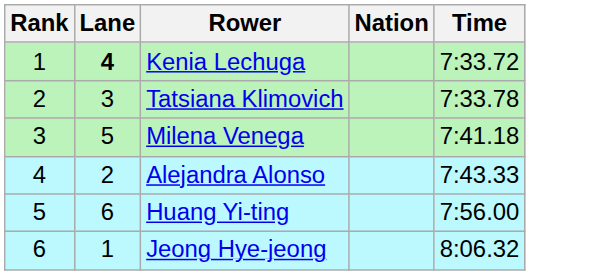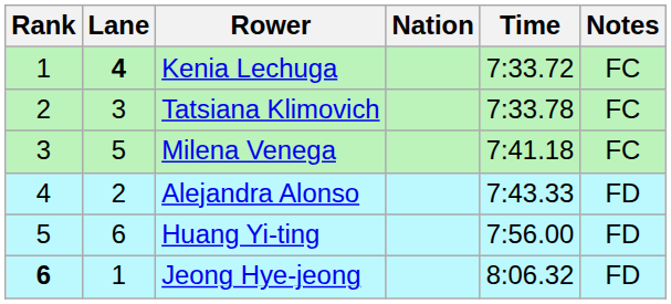+ column: Notes | FC | FC | FC | FD | FD | FD
Jeong Hye-jeong | Rank: normal -> bold
